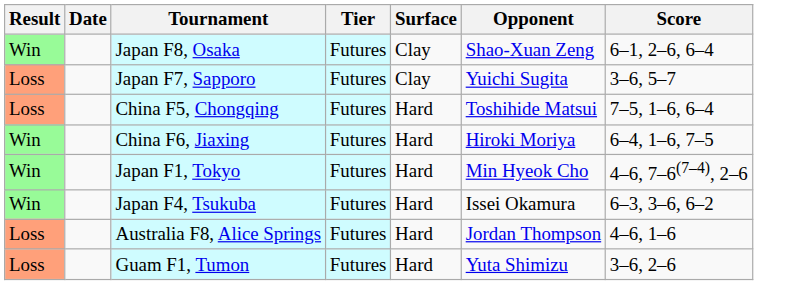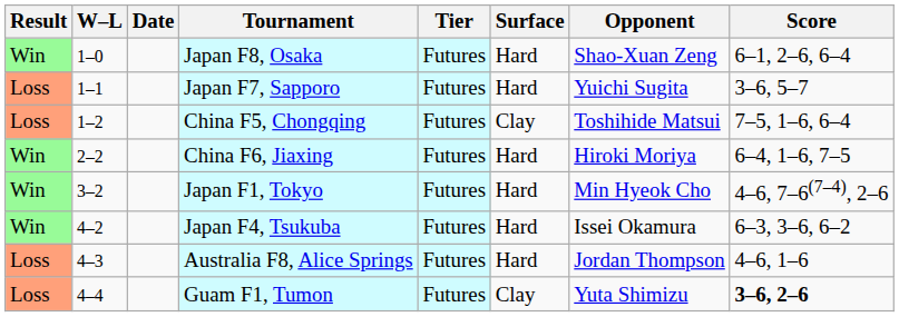+ column: W–L | 1–0 | 1–1 | 1–2 | 2–2 | 3–2 | 4–2 | 4–3 | 4–4
Japan F8, Osaka | Surface: Clay -> Hard
Japan F7, Sapporo | Surface: Clay -> Hard
China F5, Chongqing | Surface: Hard -> Clay
Guam F1, Tumon | Surface: Hard -> Clay
Guam F1, Tumon | Score: normal -> bold
